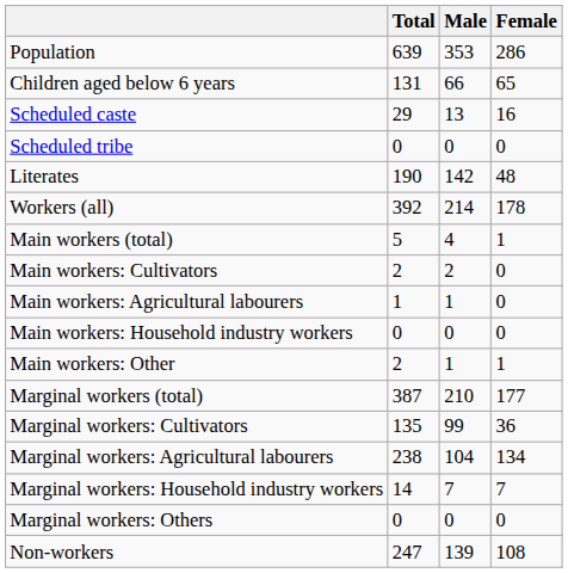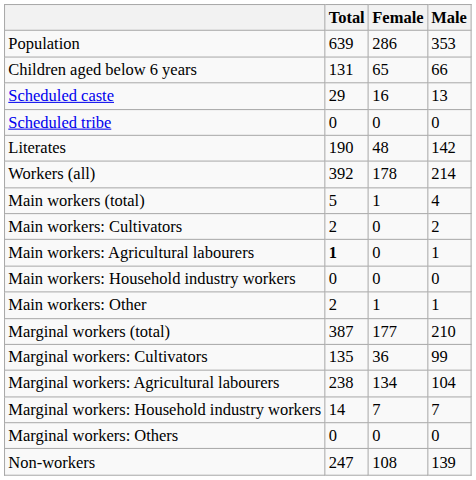columns swapped: Male <-> Female
Main workers: Agricultural labourers | Total: normal -> bold
